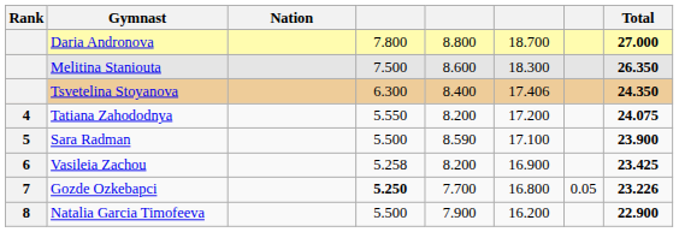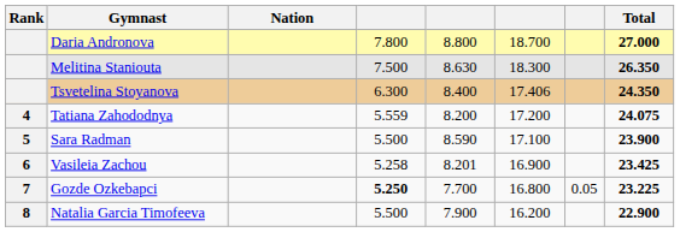Melitina Staniouta | column 5: 8.600 -> 8.630
Tatiana Zahododnya | column 4: 5.550 -> 5.559
Vasileia Zachou | column 5: 8.200 -> 8.201
Gozde Ozkebapci | Total: 23.226 -> 23.225
